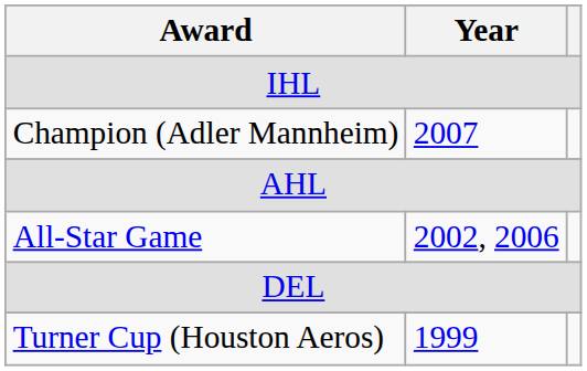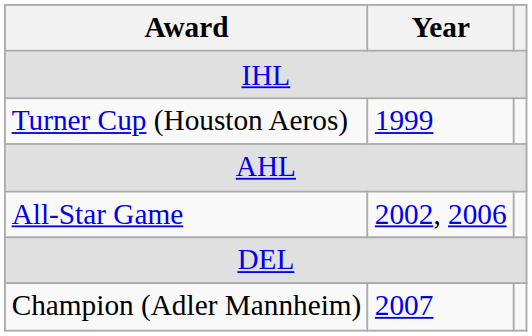rows swapped: Turner Cup (Houston Aeros) <-> Champion (Adler Mannheim)
